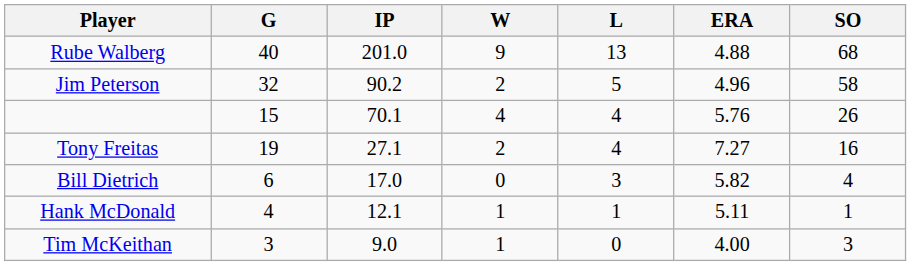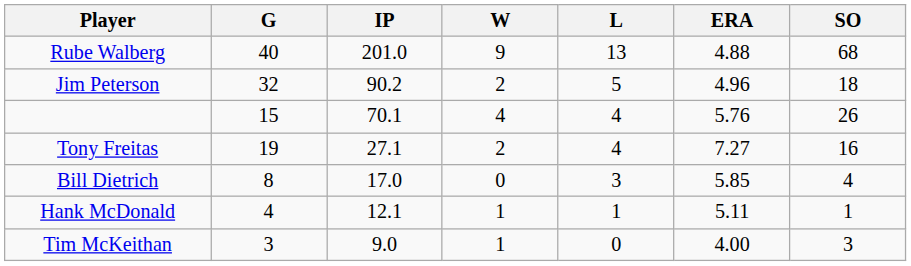Jim Peterson | SO: 58 -> 18
Bill Dietrich | G: 6 -> 8
Bill Dietrich | ERA: 5.82 -> 5.85
